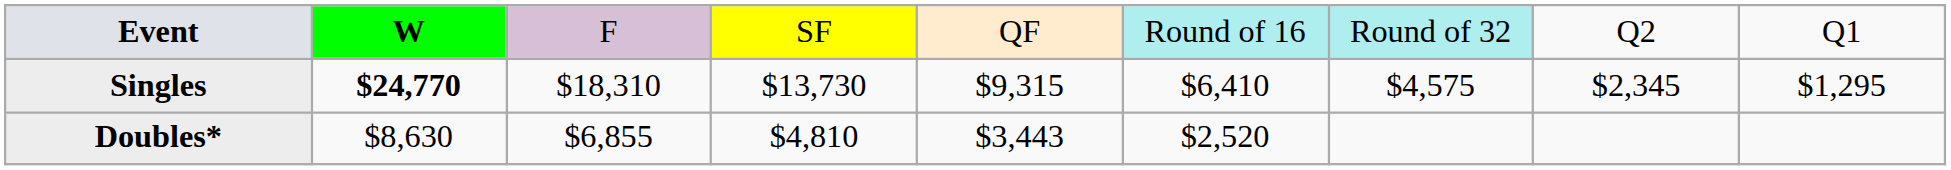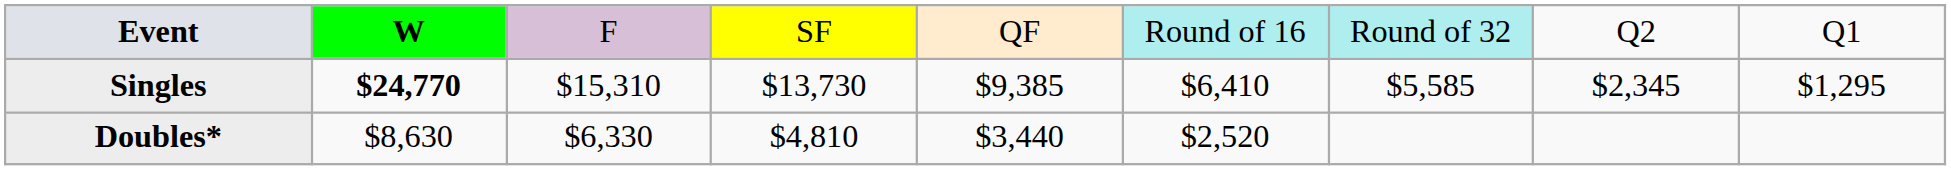Singles | column 3: $18,310 -> $15,310
Singles | column 5: $9,315 -> $9,385
Singles | column 7: $4,575 -> $5,585
Doubles* | column 3: $6,855 -> $6,330
Doubles* | column 5: $3,443 -> $3,440
